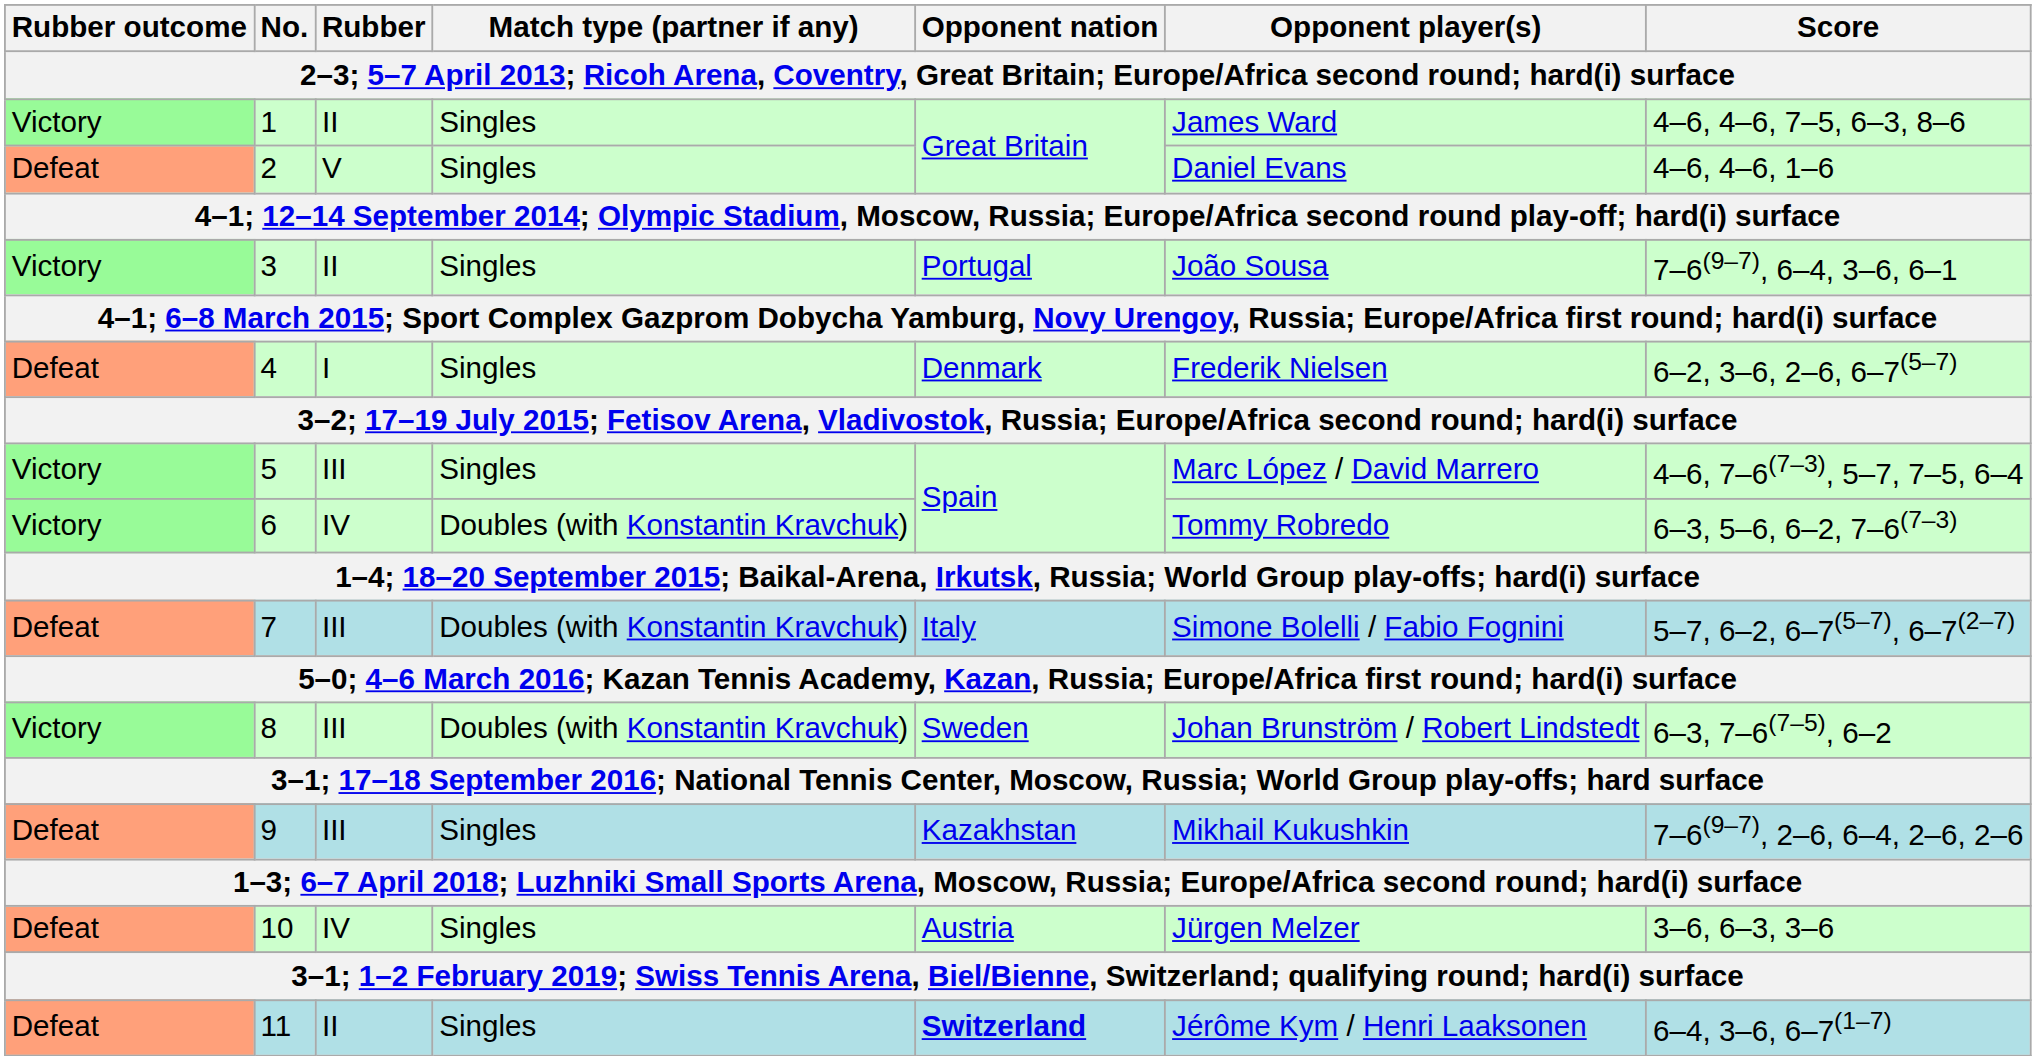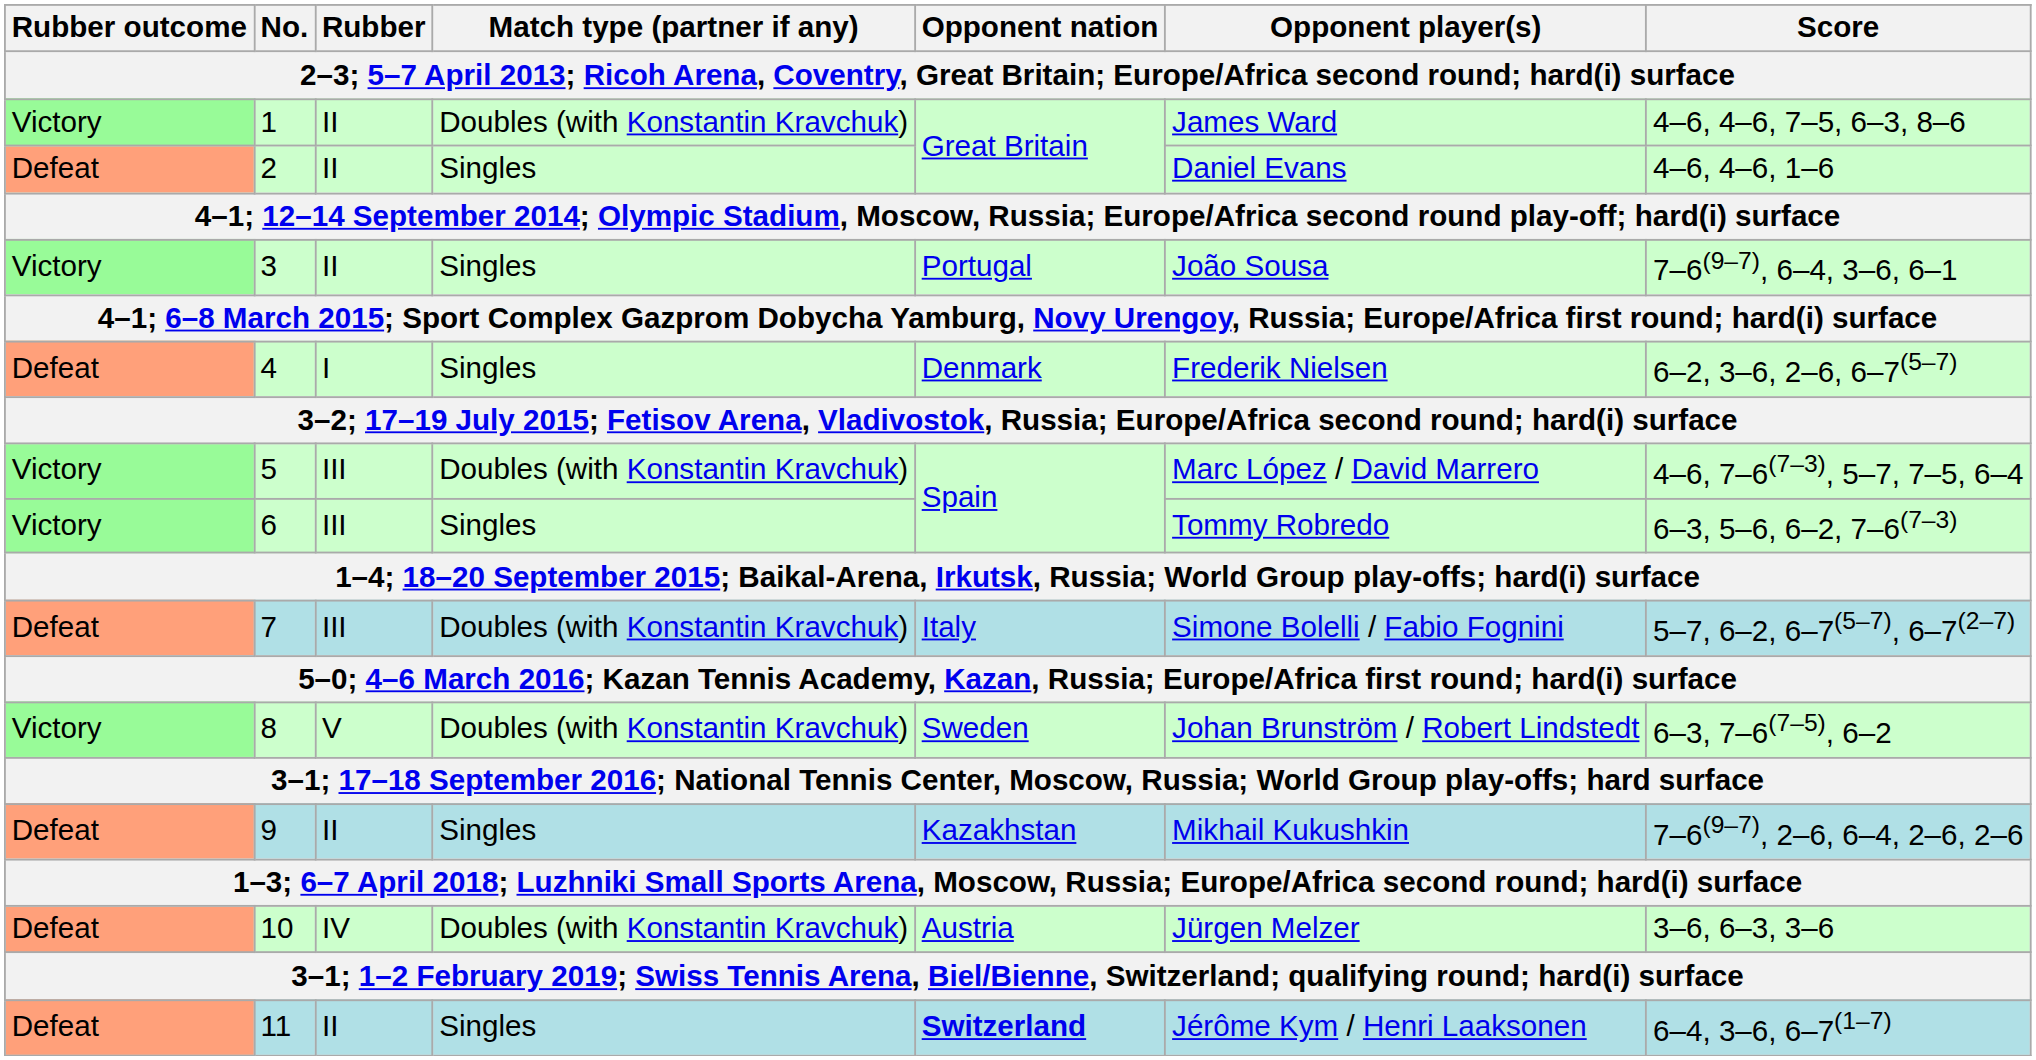1 | Match type (partner if any): Singles -> Doubles (with Konstantin Kravchuk)
2 | Rubber: V -> II
5 | Match type (partner if any): Singles -> Doubles (with Konstantin Kravchuk)
6 | Rubber: IV -> III
6 | Match type (partner if any): Doubles (with Konstantin Kravchuk) -> Singles
8 | Rubber: III -> V
9 | Rubber: III -> II
10 | Match type (partner if any): Singles -> Doubles (with Konstantin Kravchuk)
